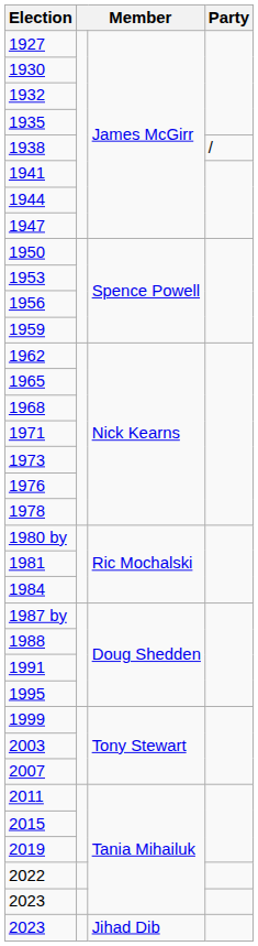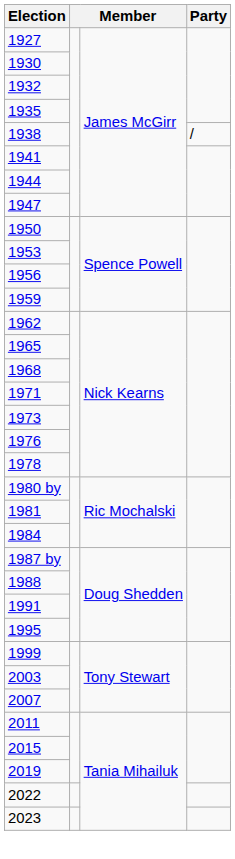- row: 2023 | Jihad Dib
